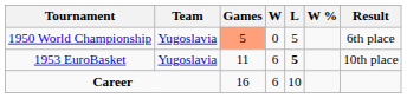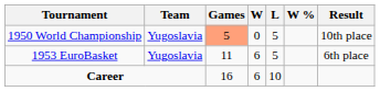1950 World Championship | Result: 6th place -> 10th place
1953 EuroBasket | L: bold -> normal
1953 EuroBasket | Result: 10th place -> 6th place
